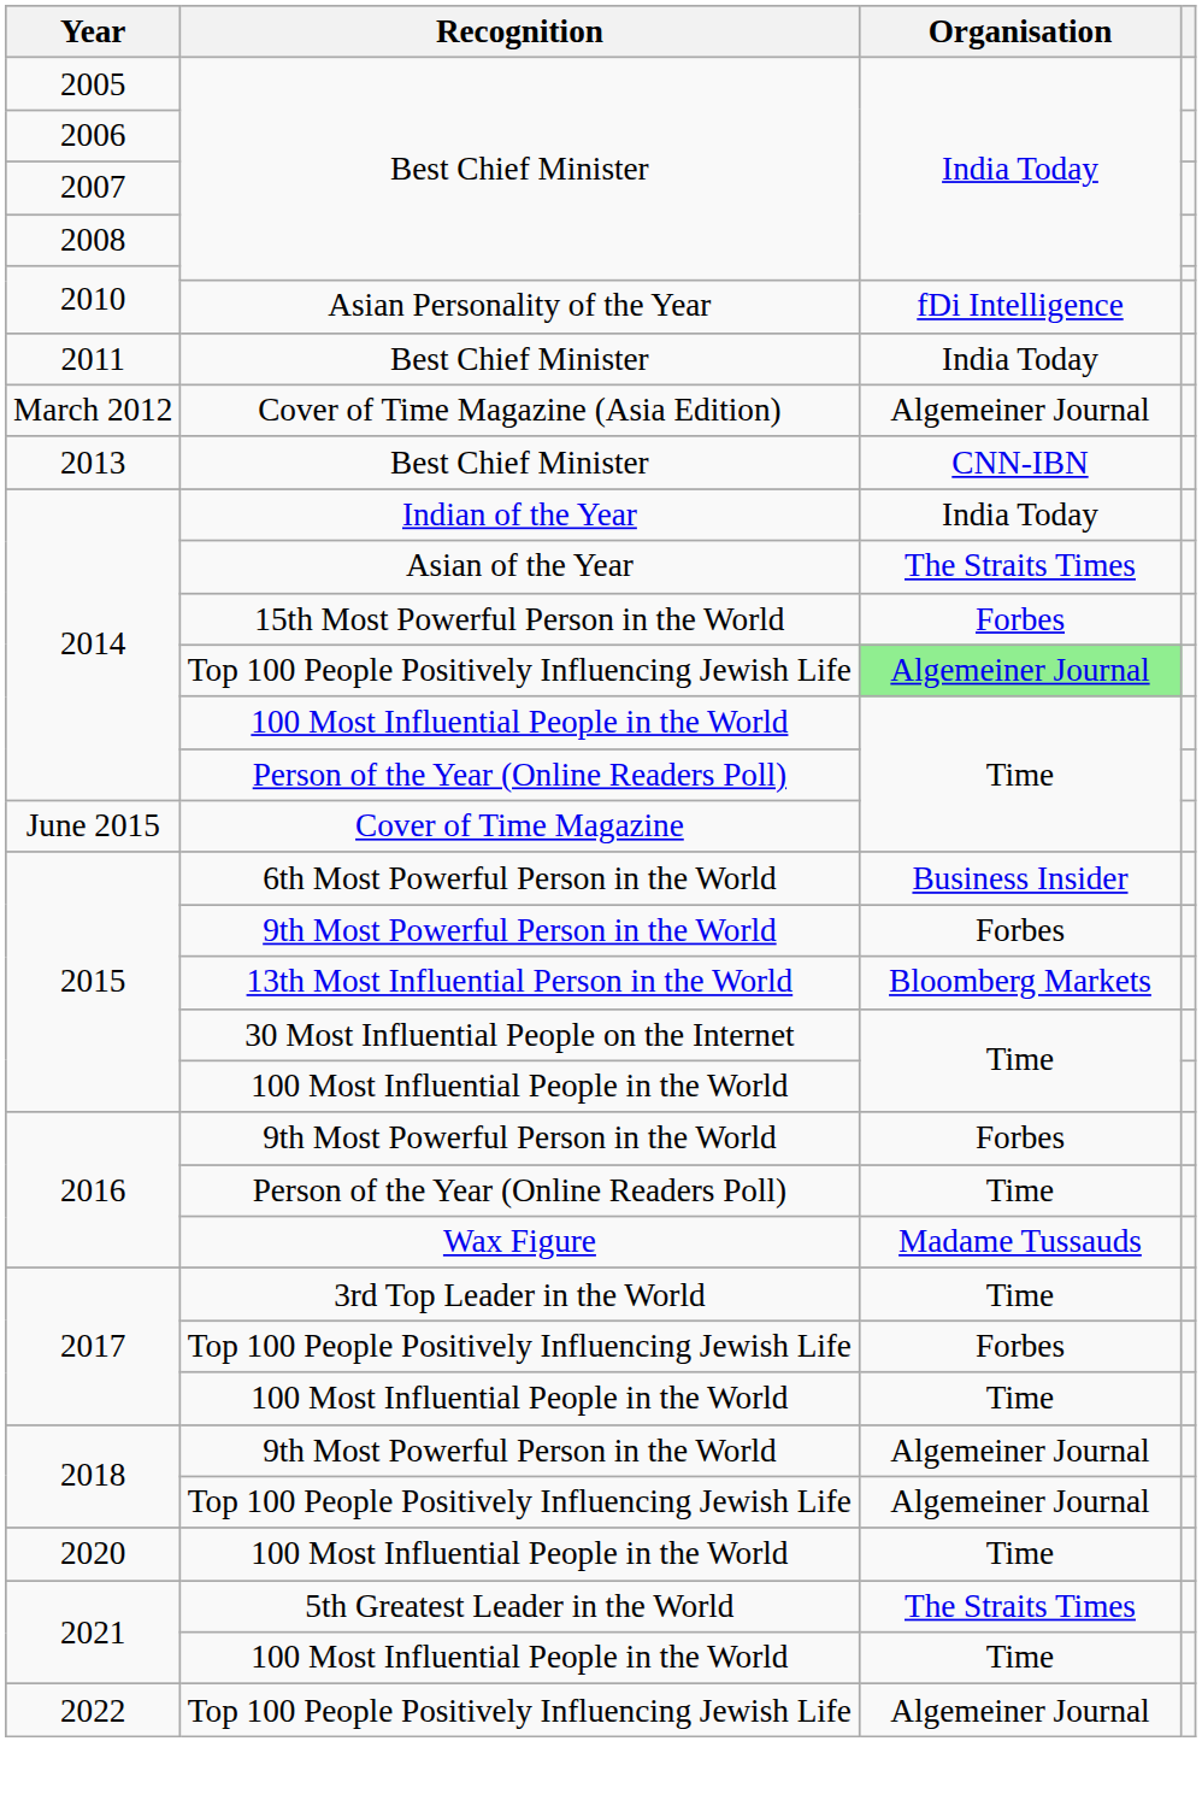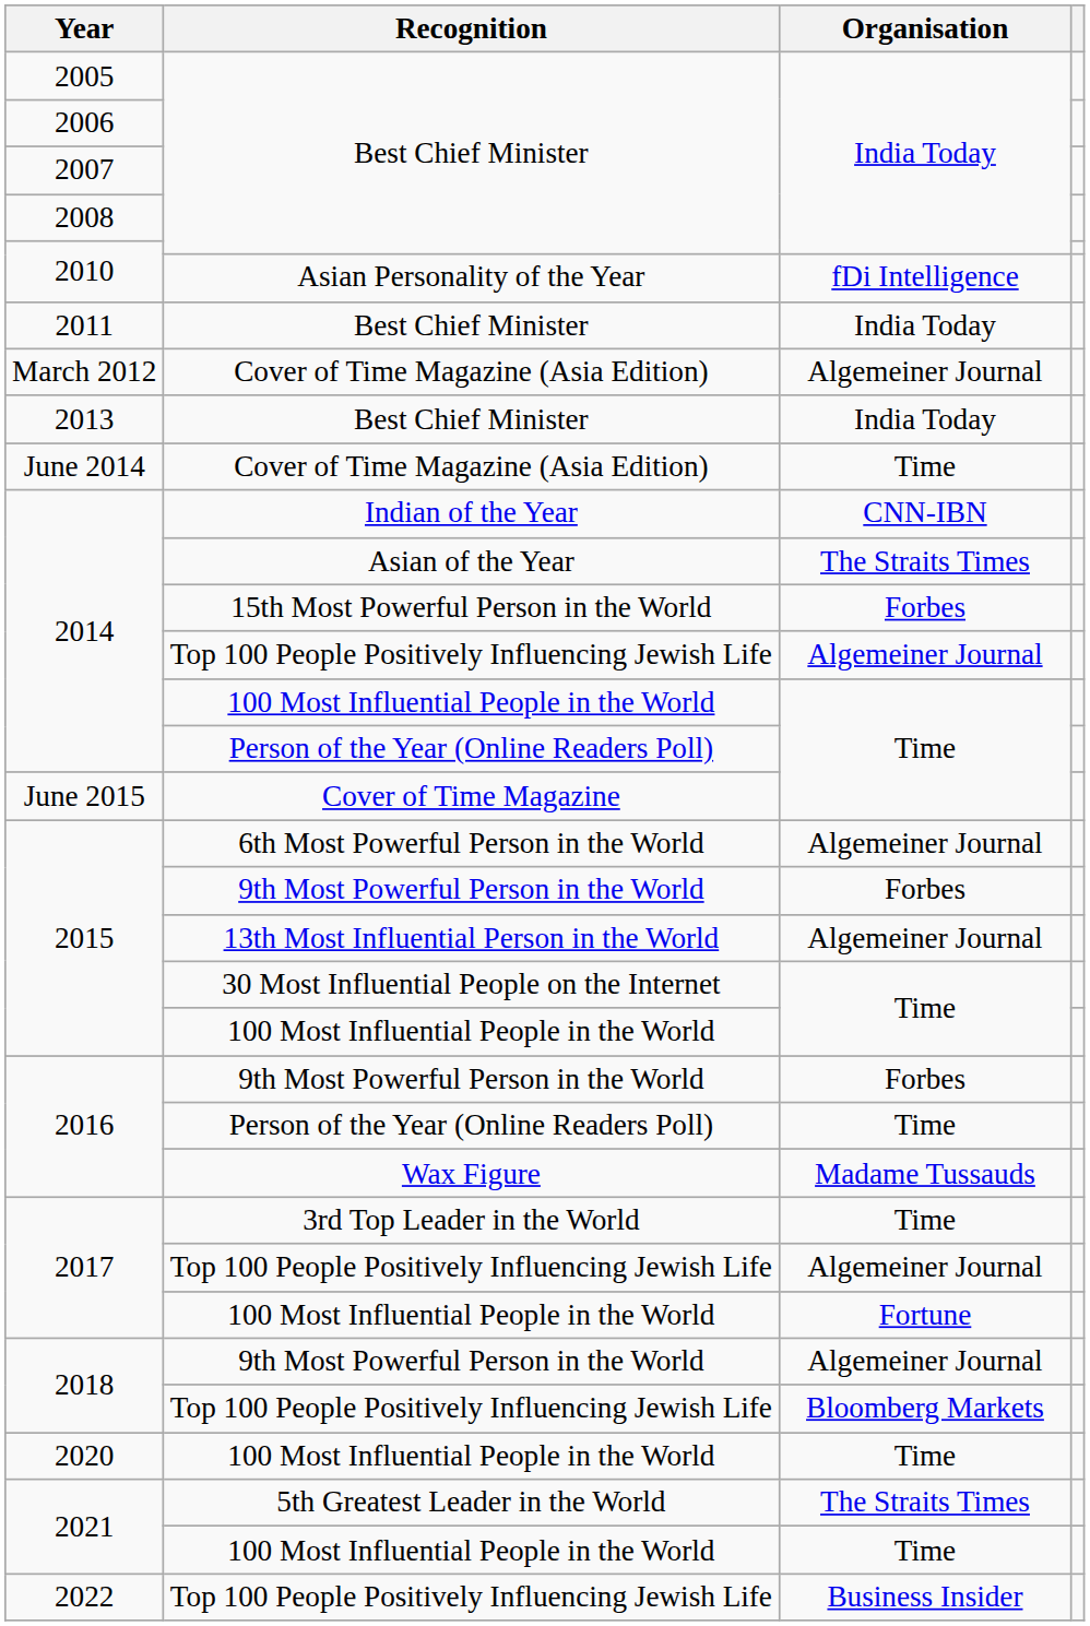2013 | Organisation: CNN-IBN -> India Today
+ row: June 2014 | Cover of Time Magazine (Asia Edition) | Time
2014 / Indian of the Year | Organisation: India Today -> CNN-IBN
2014 / Top 100 People Positively Influencing Jewish Life | Organisation: lightgreen background -> no background
2015 / 6th Most Powerful Person in the World | Organisation: Business Insider -> Algemeiner Journal
2015 / 13th Most Influential Person in the World | Organisation: Bloomberg Markets -> Algemeiner Journal
2017 / Top 100 People Positively Influencing Jewish Life | Organisation: Forbes -> Algemeiner Journal
2017 / 100 Most Influential People in the World | Organisation: Time -> Fortune
2018 / Top 100 People Positively Influencing Jewish Life | Organisation: Algemeiner Journal -> Bloomberg Markets
2022 | Organisation: Algemeiner Journal -> Business Insider
